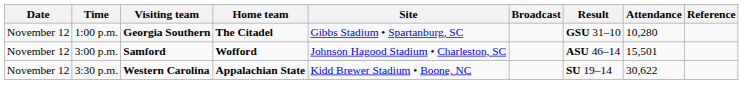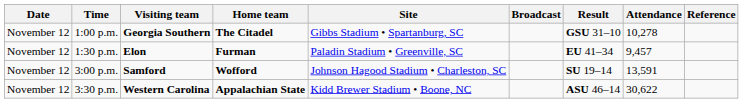1:00 p.m. | Attendance: 10,280 -> 10,278
+ row: November 12 | 1:30 p.m. | Elon | Furman | Paladin Stadium • Greenville, SC | EU 41–34 | 9,457
3:00 p.m. | Result: ASU 46–14 -> SU 19–14
3:00 p.m. | Attendance: 15,501 -> 13,591
3:30 p.m. | Result: SU 19–14 -> ASU 46–14
